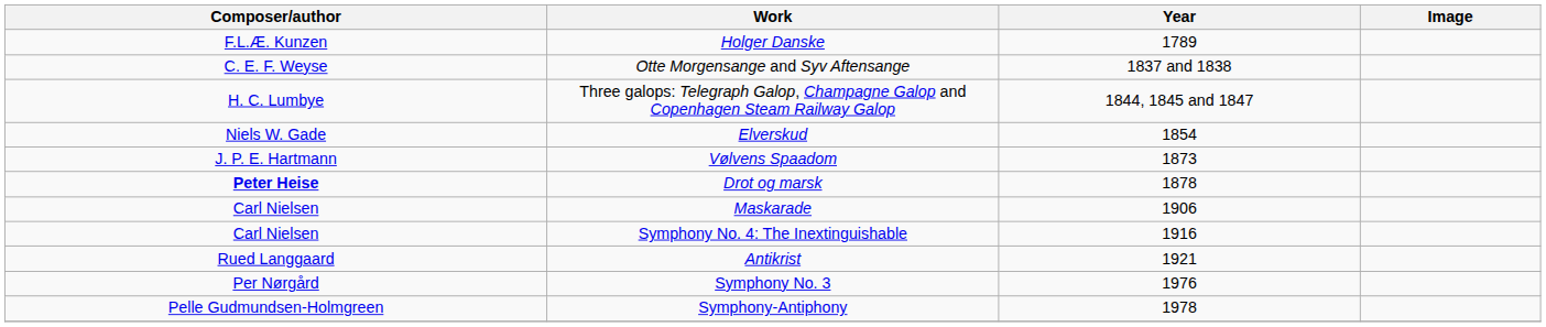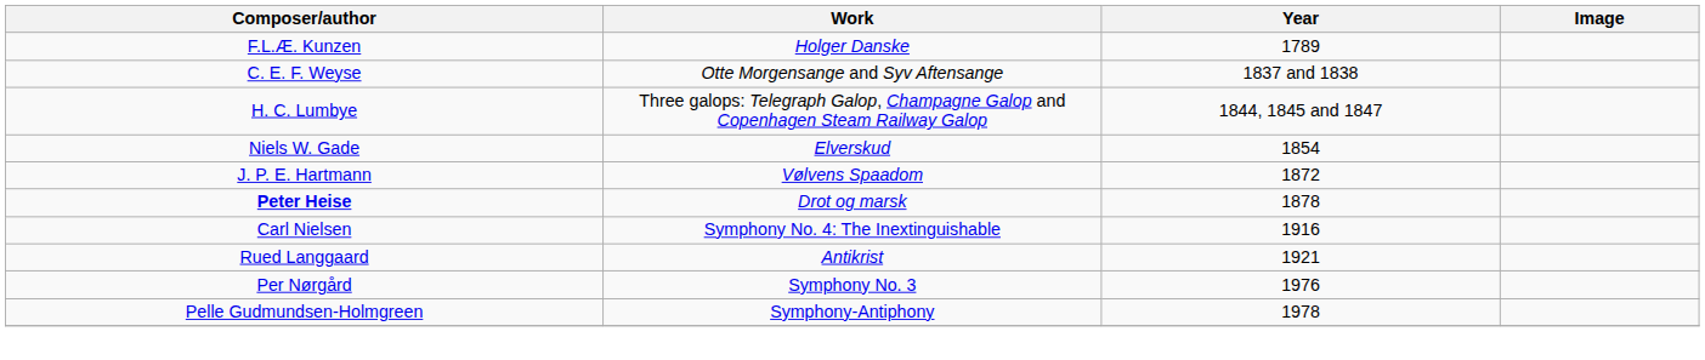Vølvens Spaadom | Year: 1873 -> 1872
- row: Carl Nielsen | Maskarade | 1906
